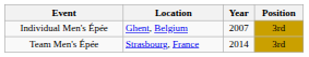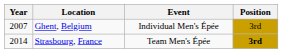columns swapped: Year <-> Event
Strasbourg, France | Position: normal -> bold
